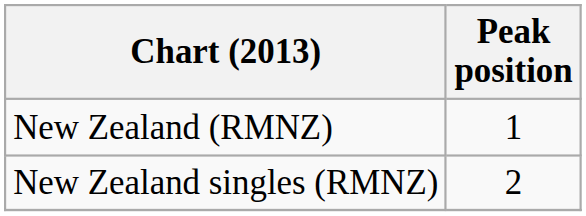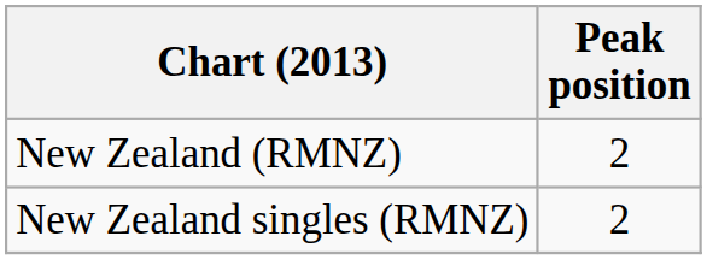New Zealand (RMNZ) | Peak position: 1 -> 2
